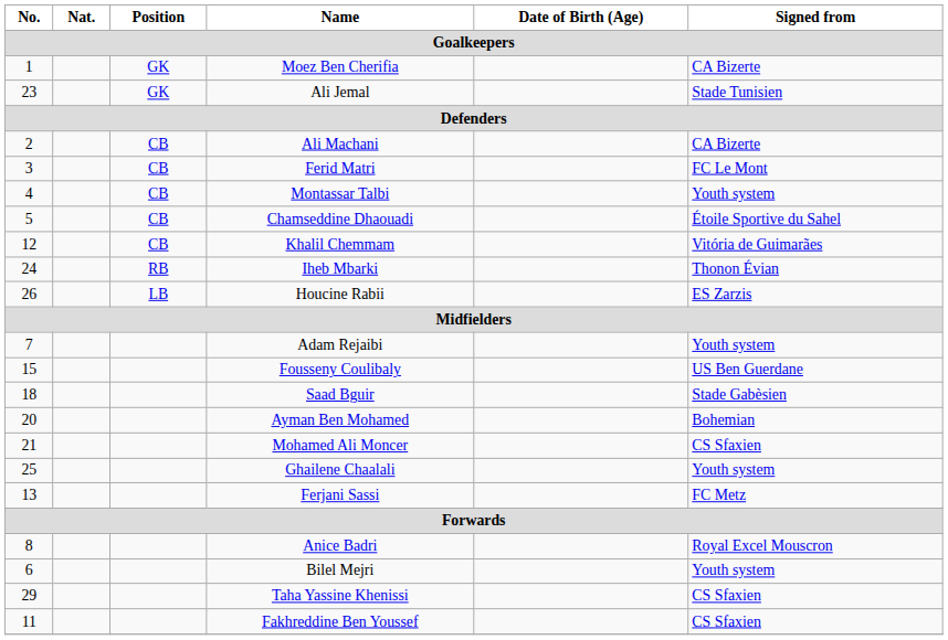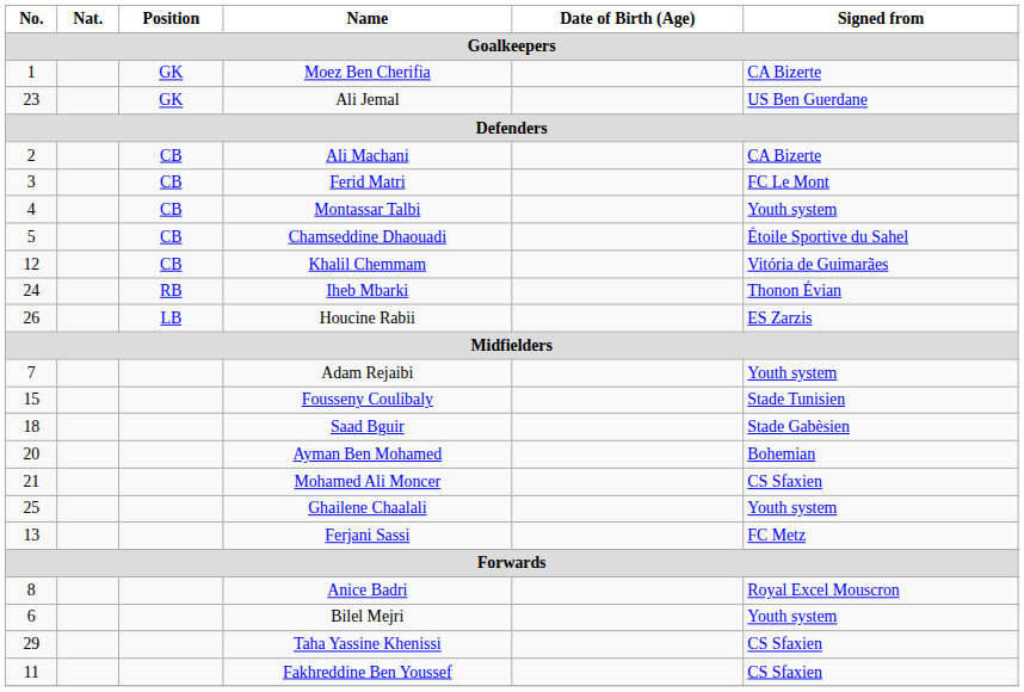Ali Jemal | Signed from: Stade Tunisien -> US Ben Guerdane
Fousseny Coulibaly | Signed from: US Ben Guerdane -> Stade Tunisien
